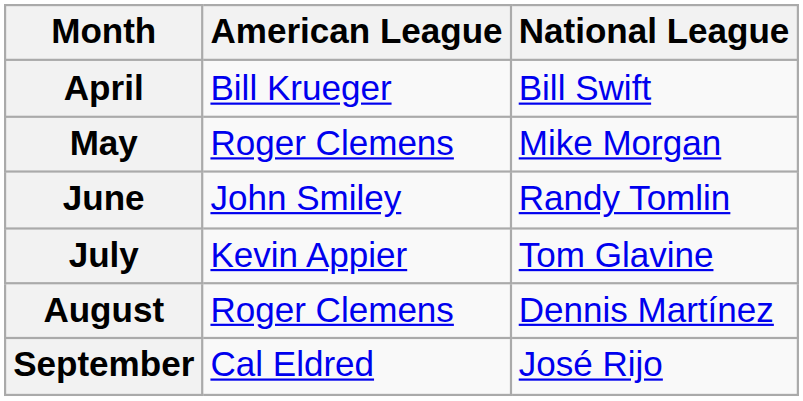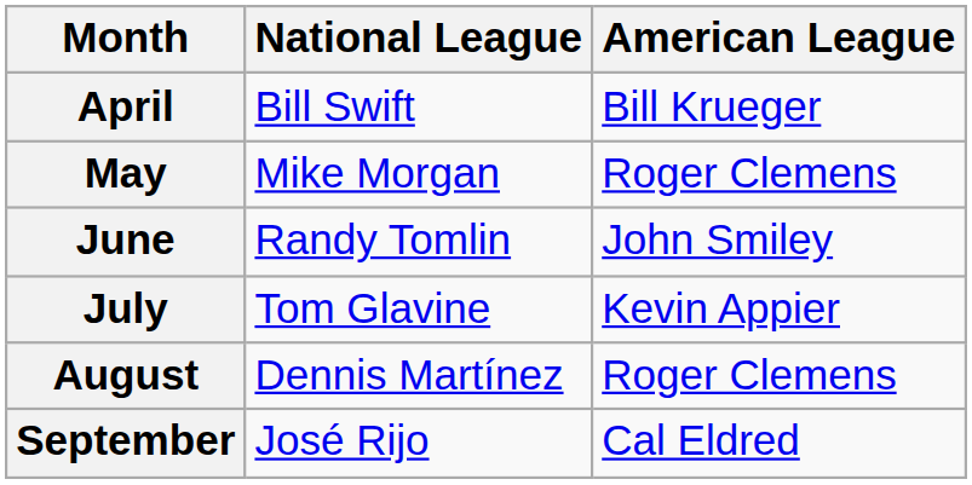columns swapped: American League <-> National League
